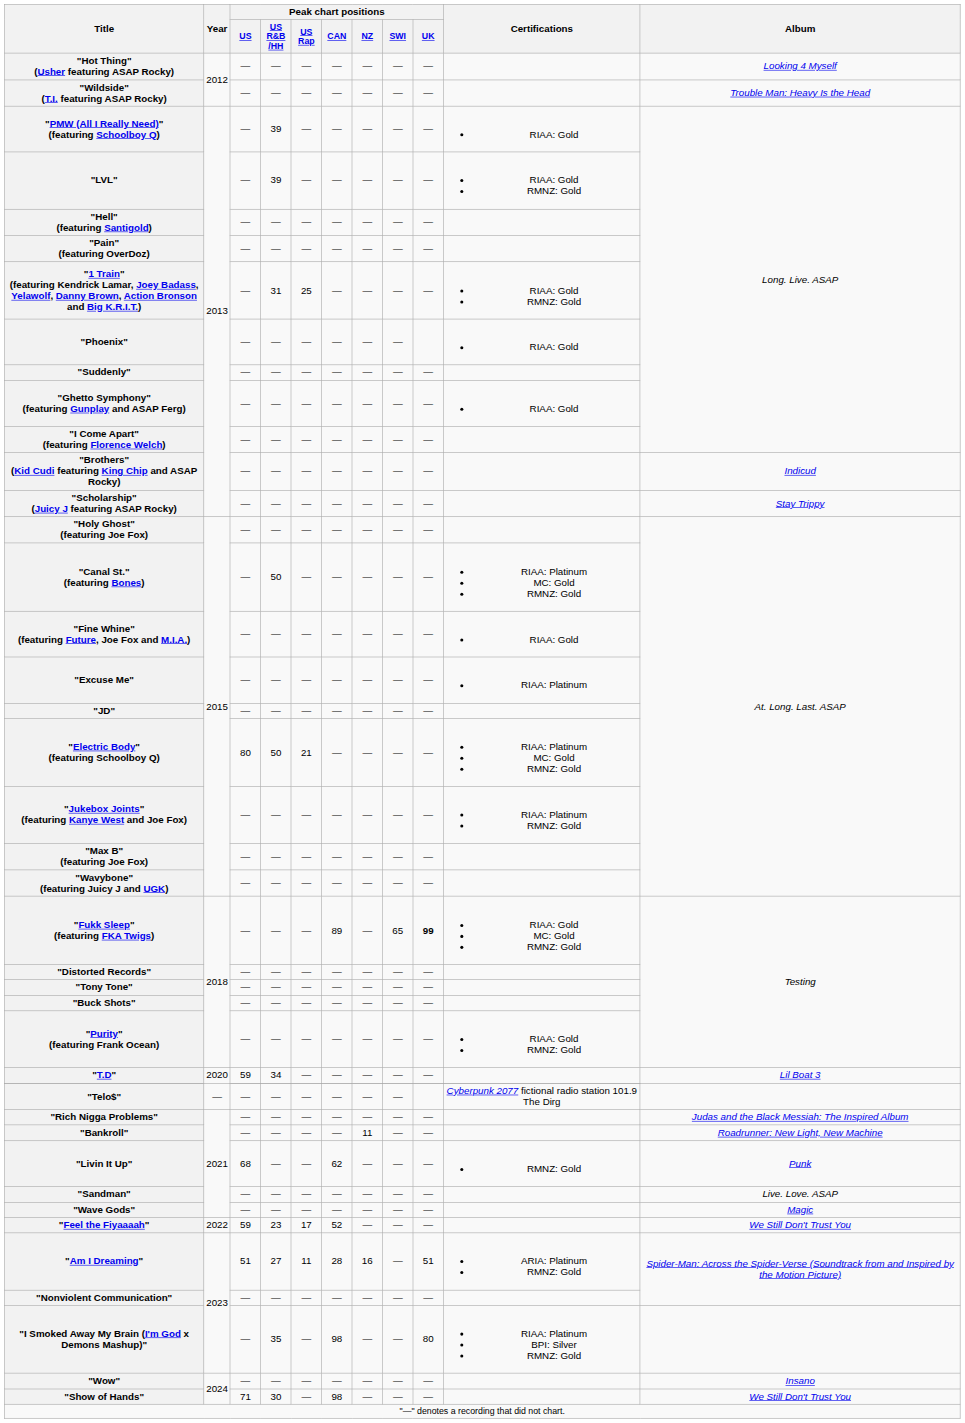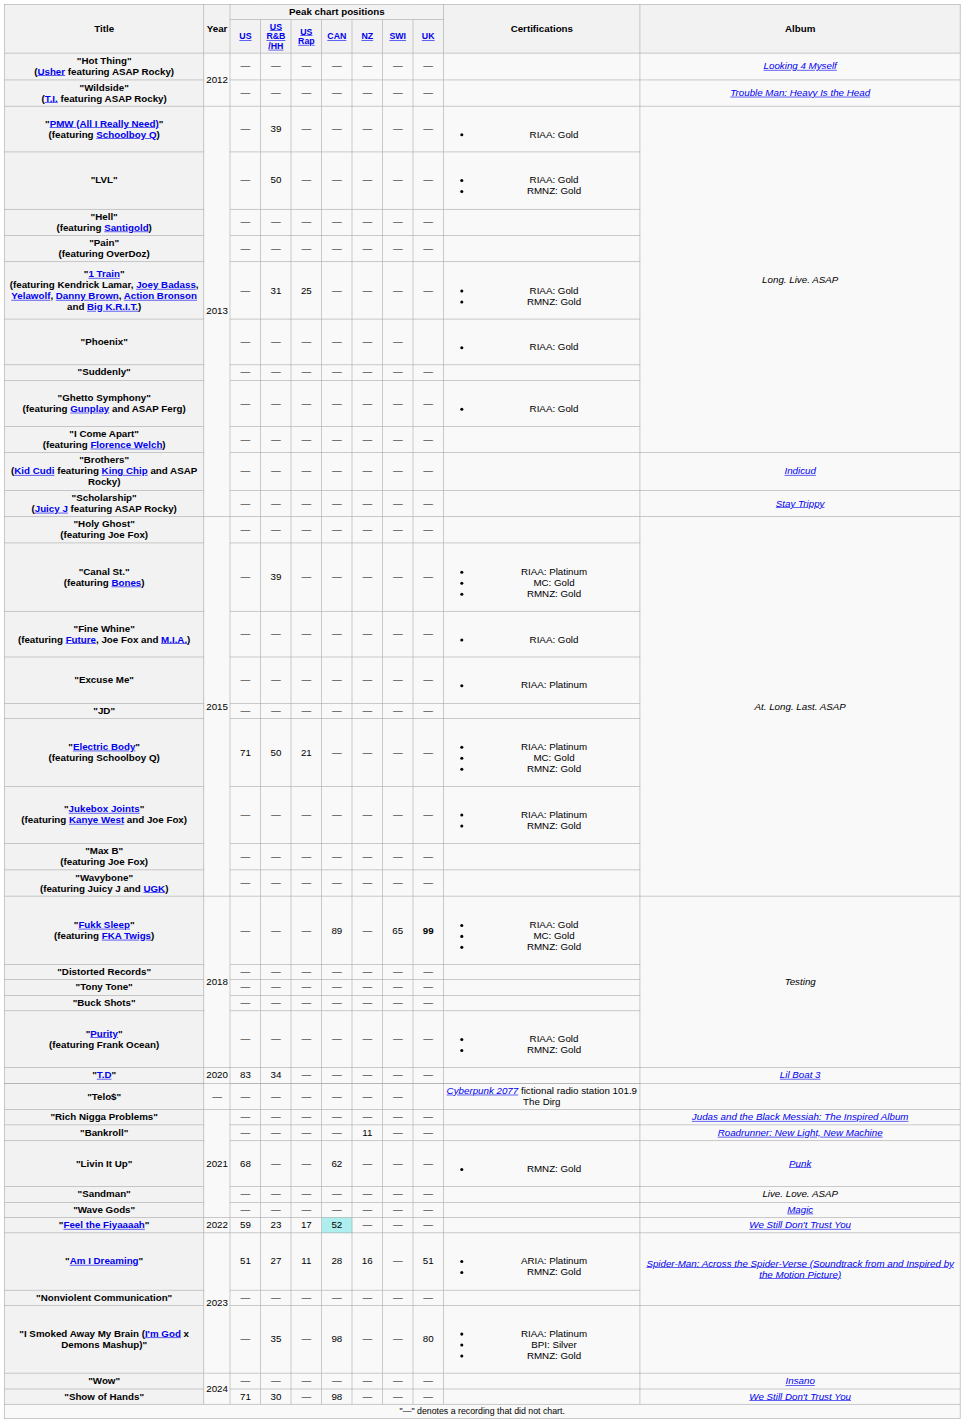"LVL" | Peak chart positions / US R&B /HH: 39 -> 50
"Canal St." (featuring Bones) | Peak chart positions / US R&B /HH: 50 -> 39
"Electric Body" (featuring Schoolboy Q) | Peak chart positions / US: 80 -> 71
"T.D" | Peak chart positions / US: 59 -> 83
"Feel the Fiyaaaah" | Peak chart positions / CAN: no background -> paleturquoise background
